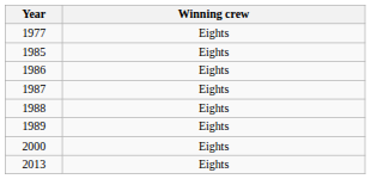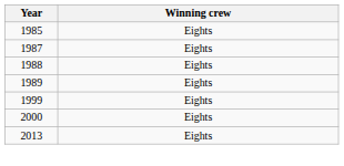- row: 1977 | Eights
- row: 1986 | Eights
+ row: 1999 | Eights
